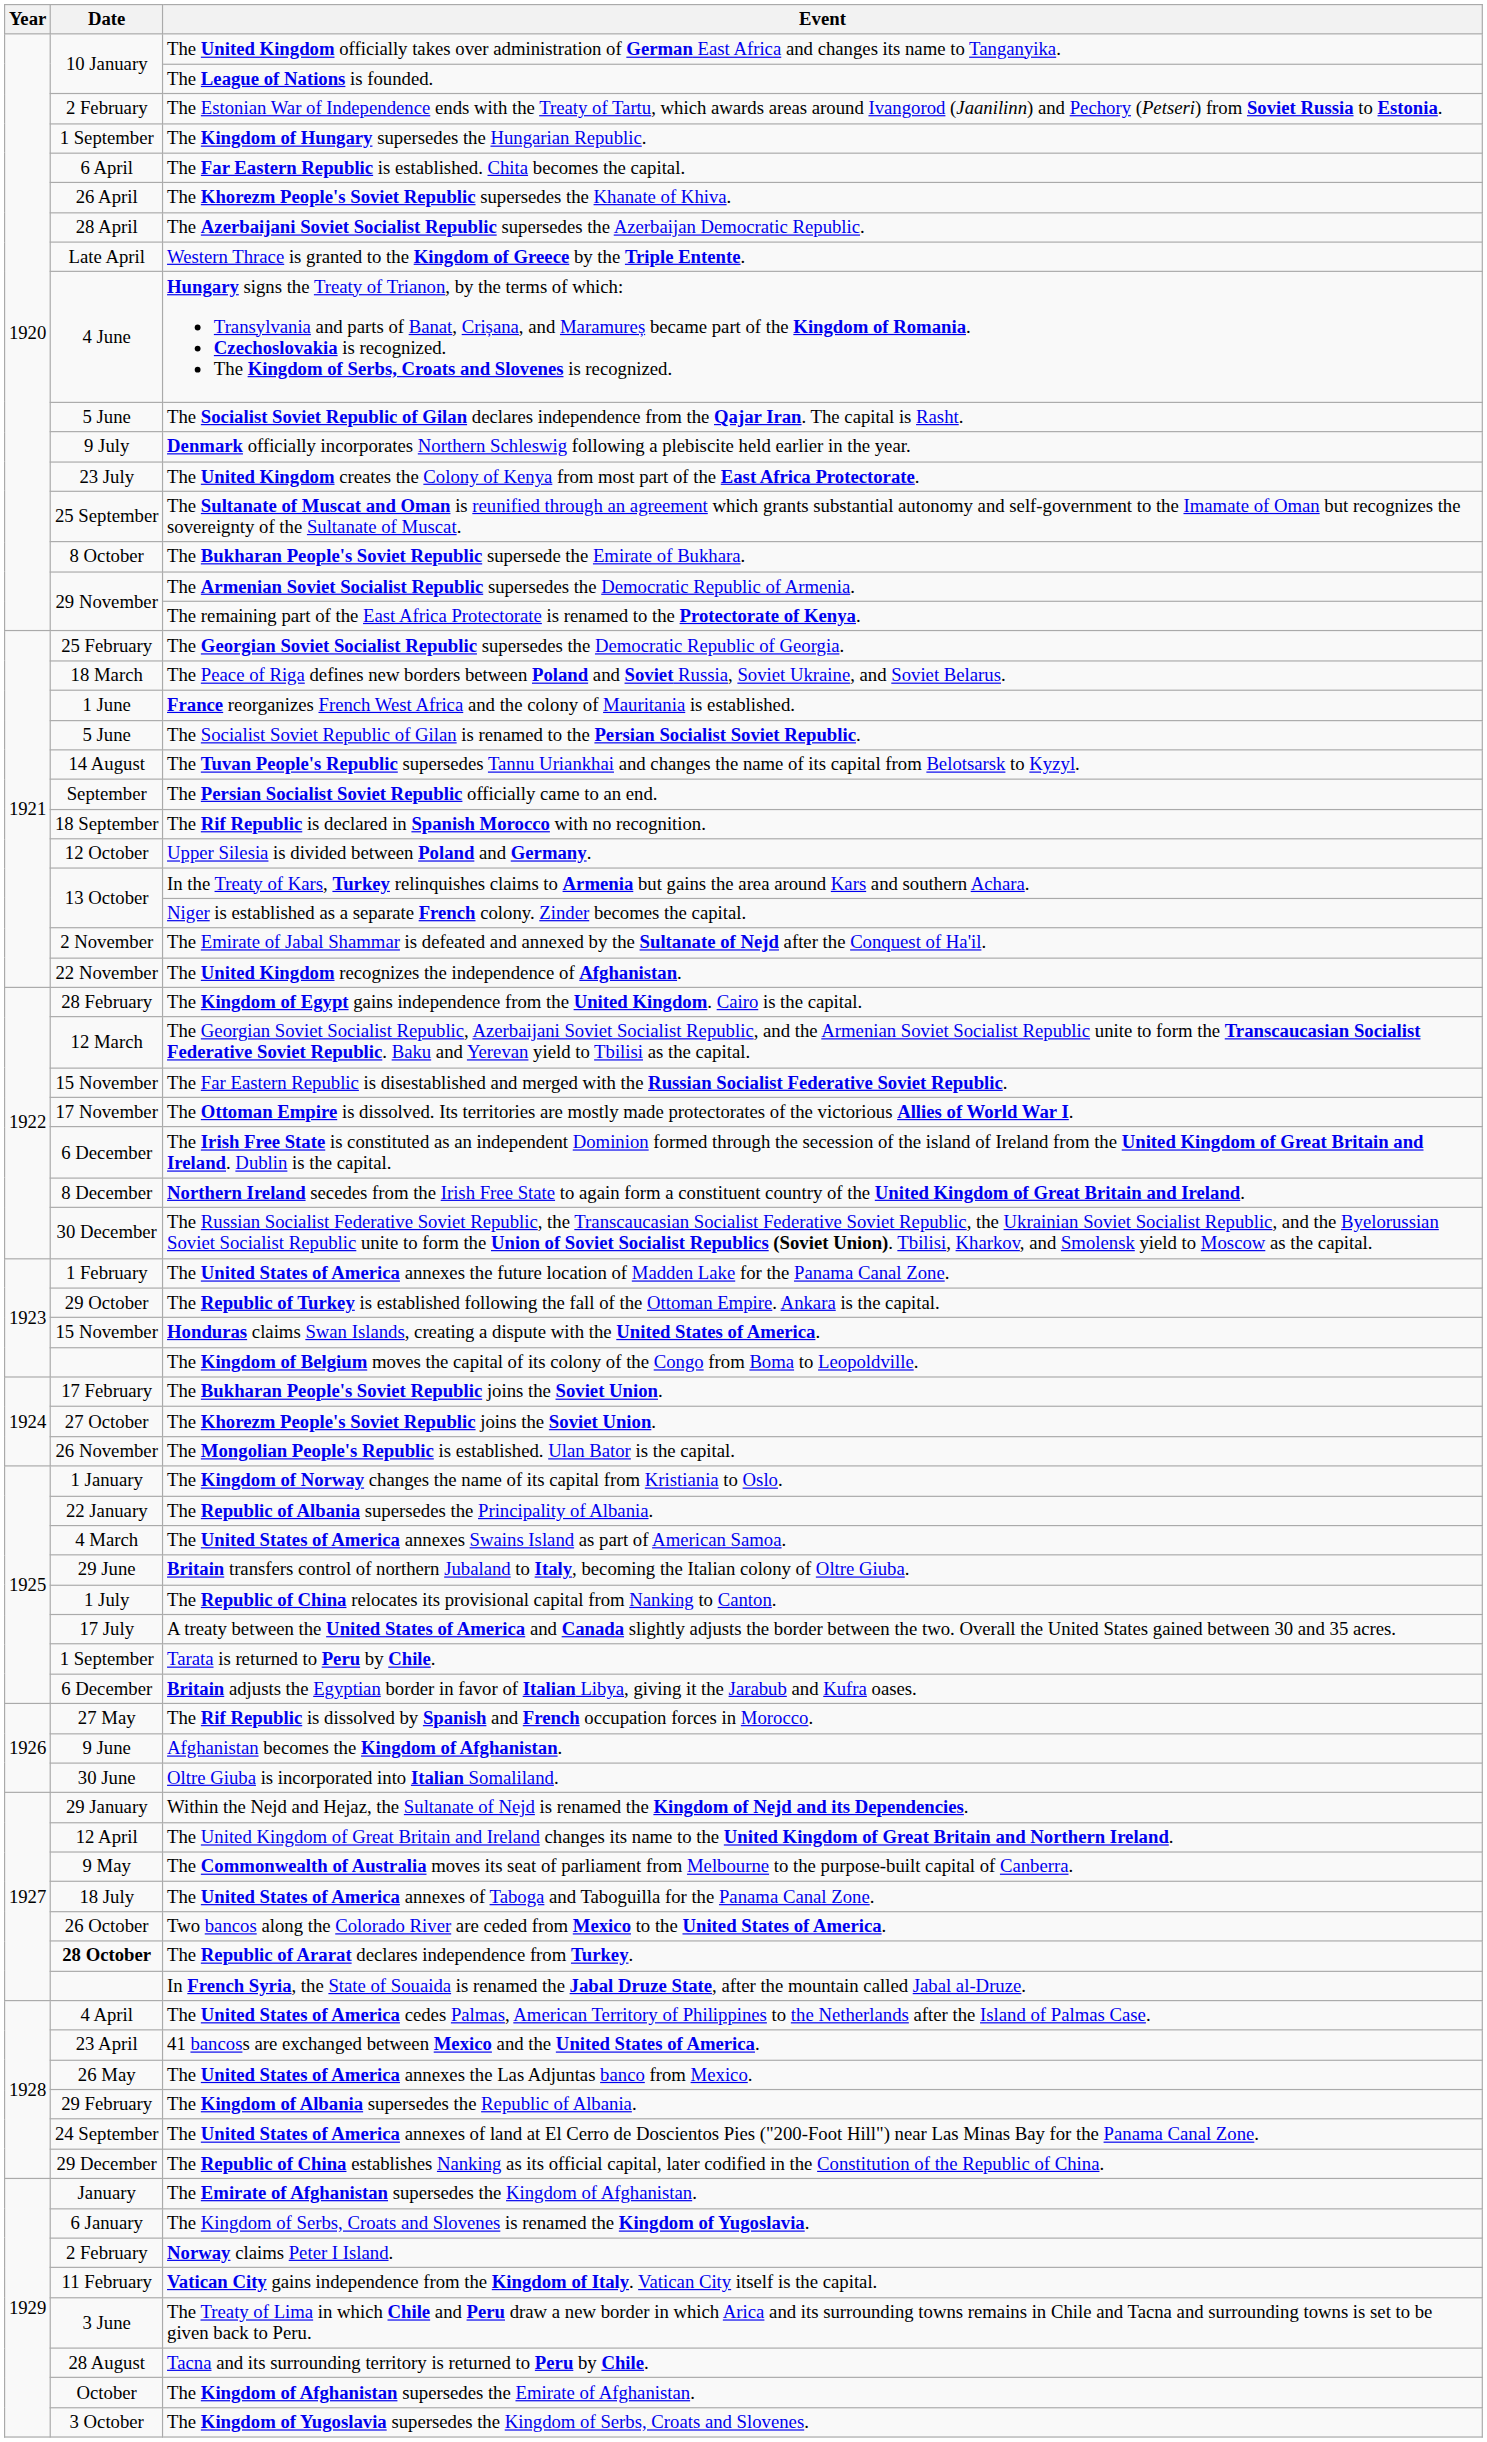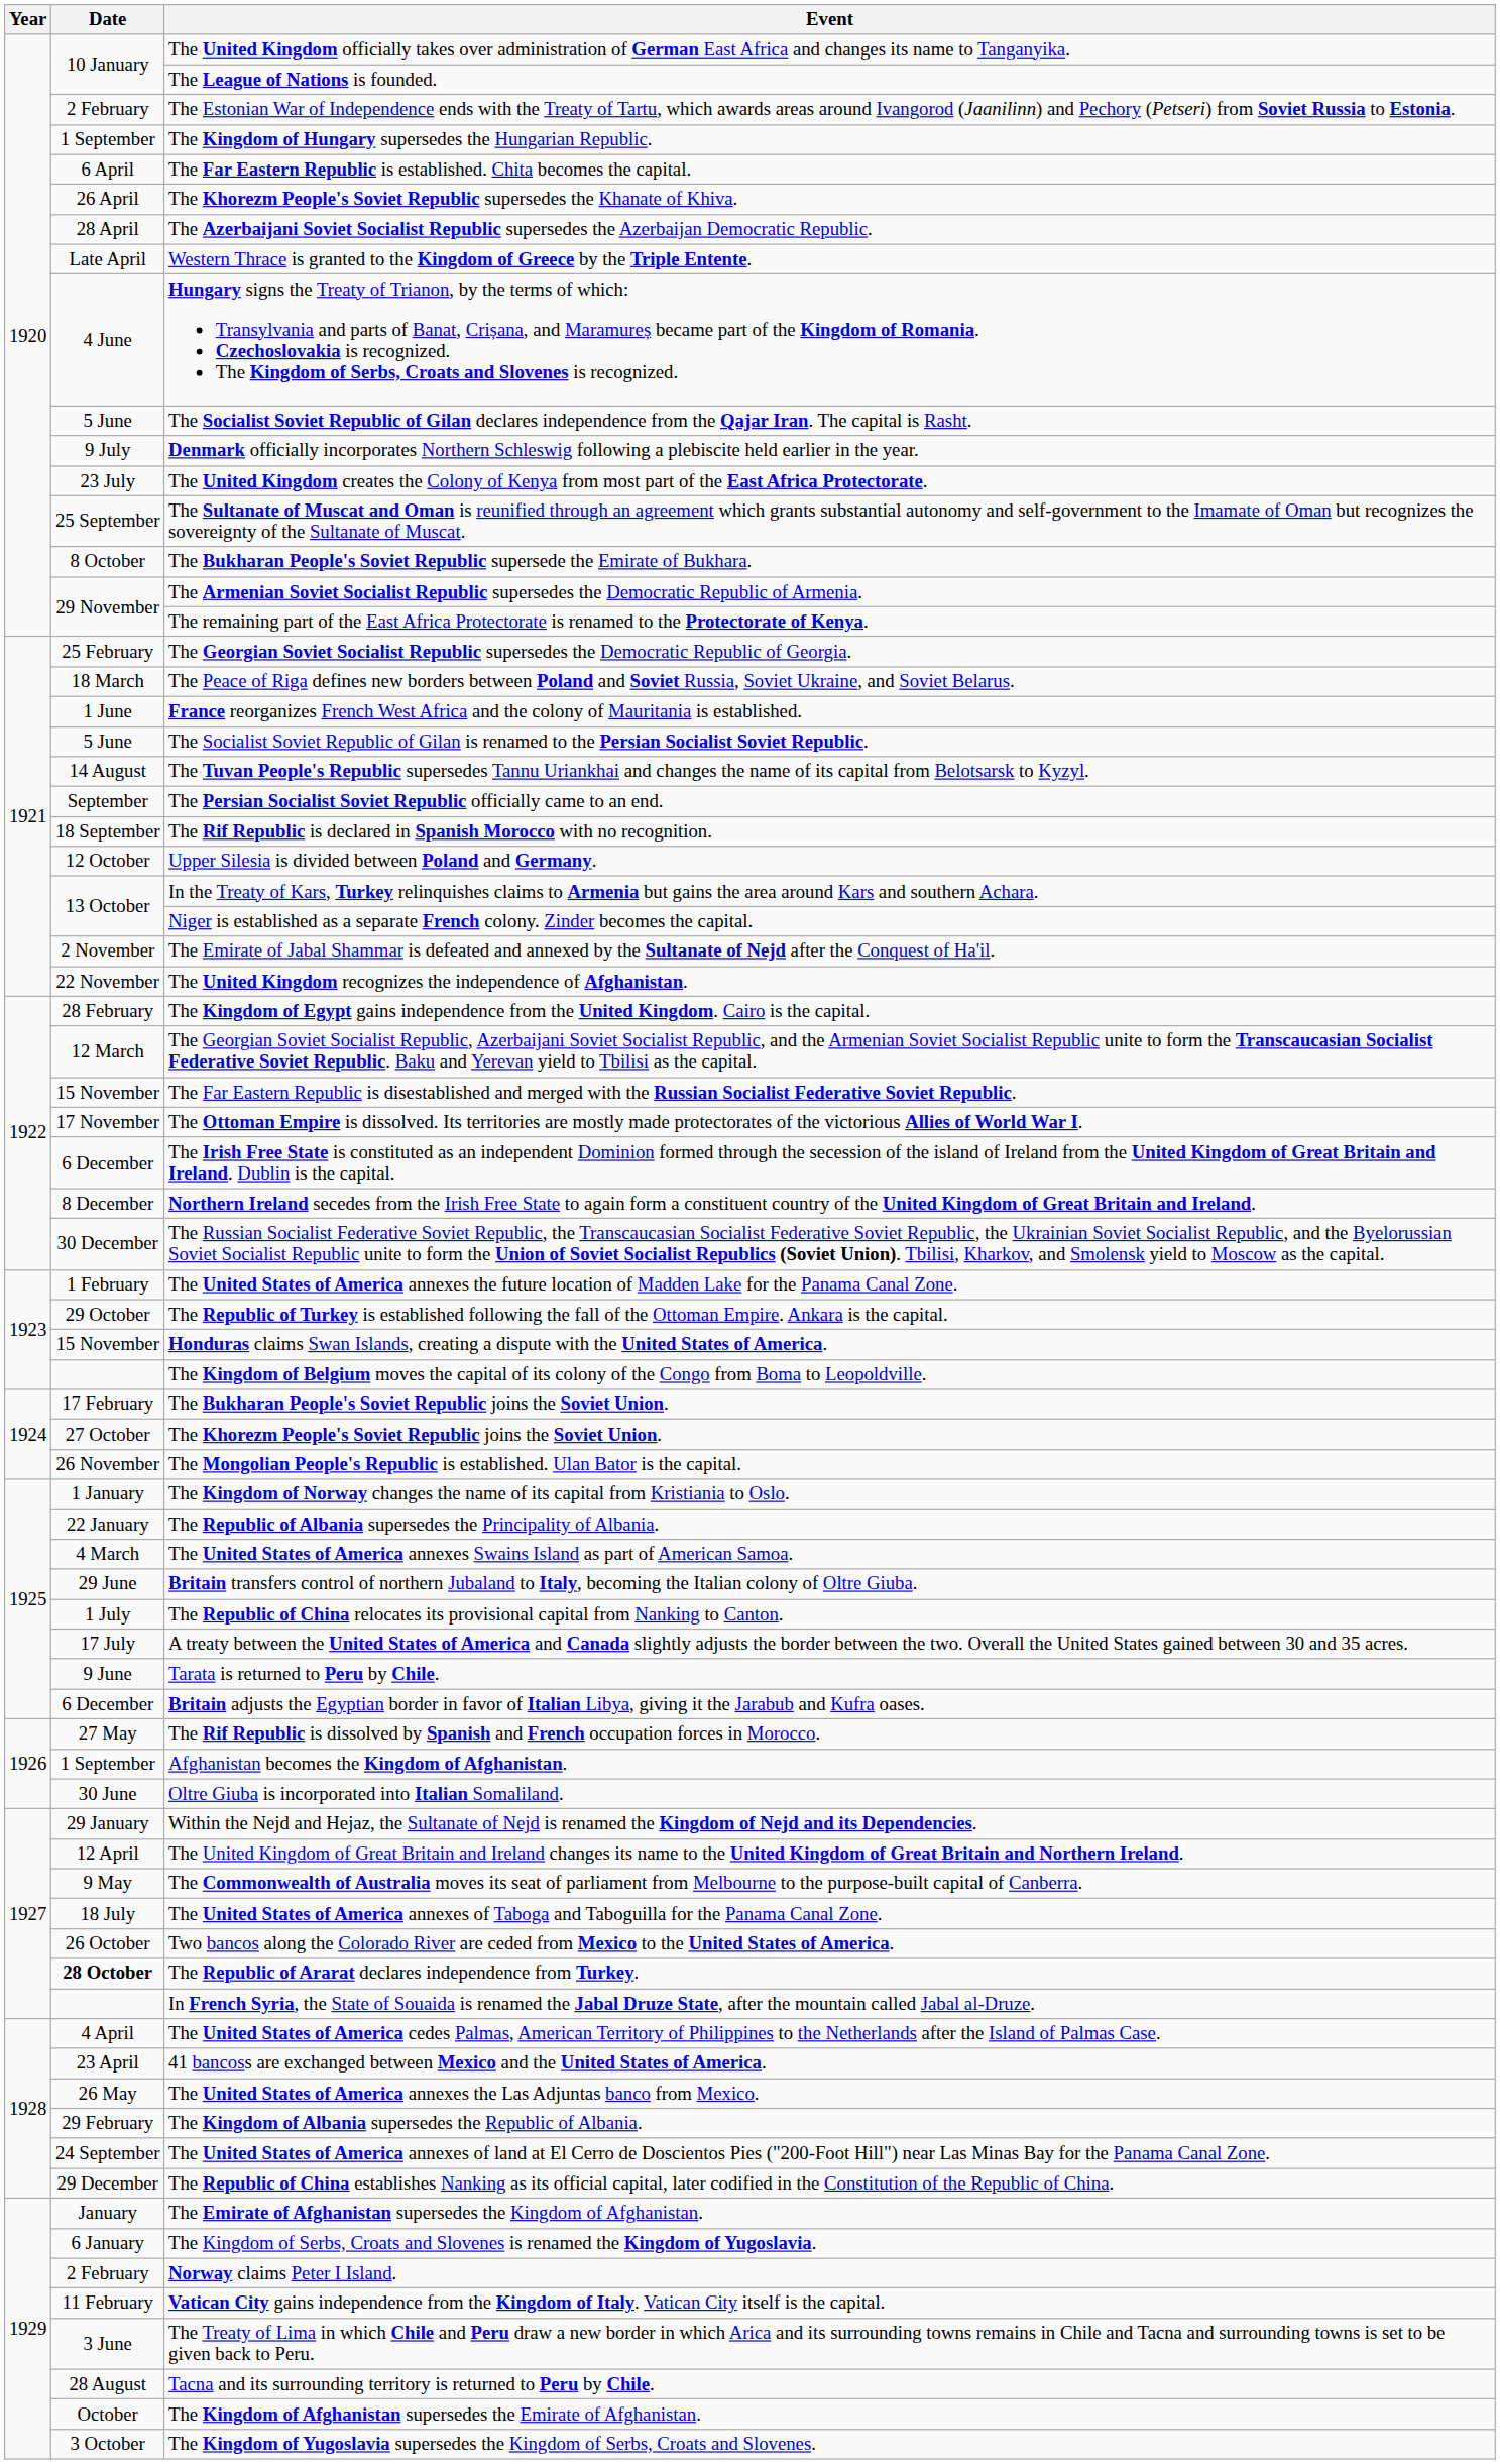Tarata is returned to Peru by Chile. | Date: 1 September -> 9 June
Afghanistan becomes the Kingdom of Afghanistan. | Date: 9 June -> 1 September
